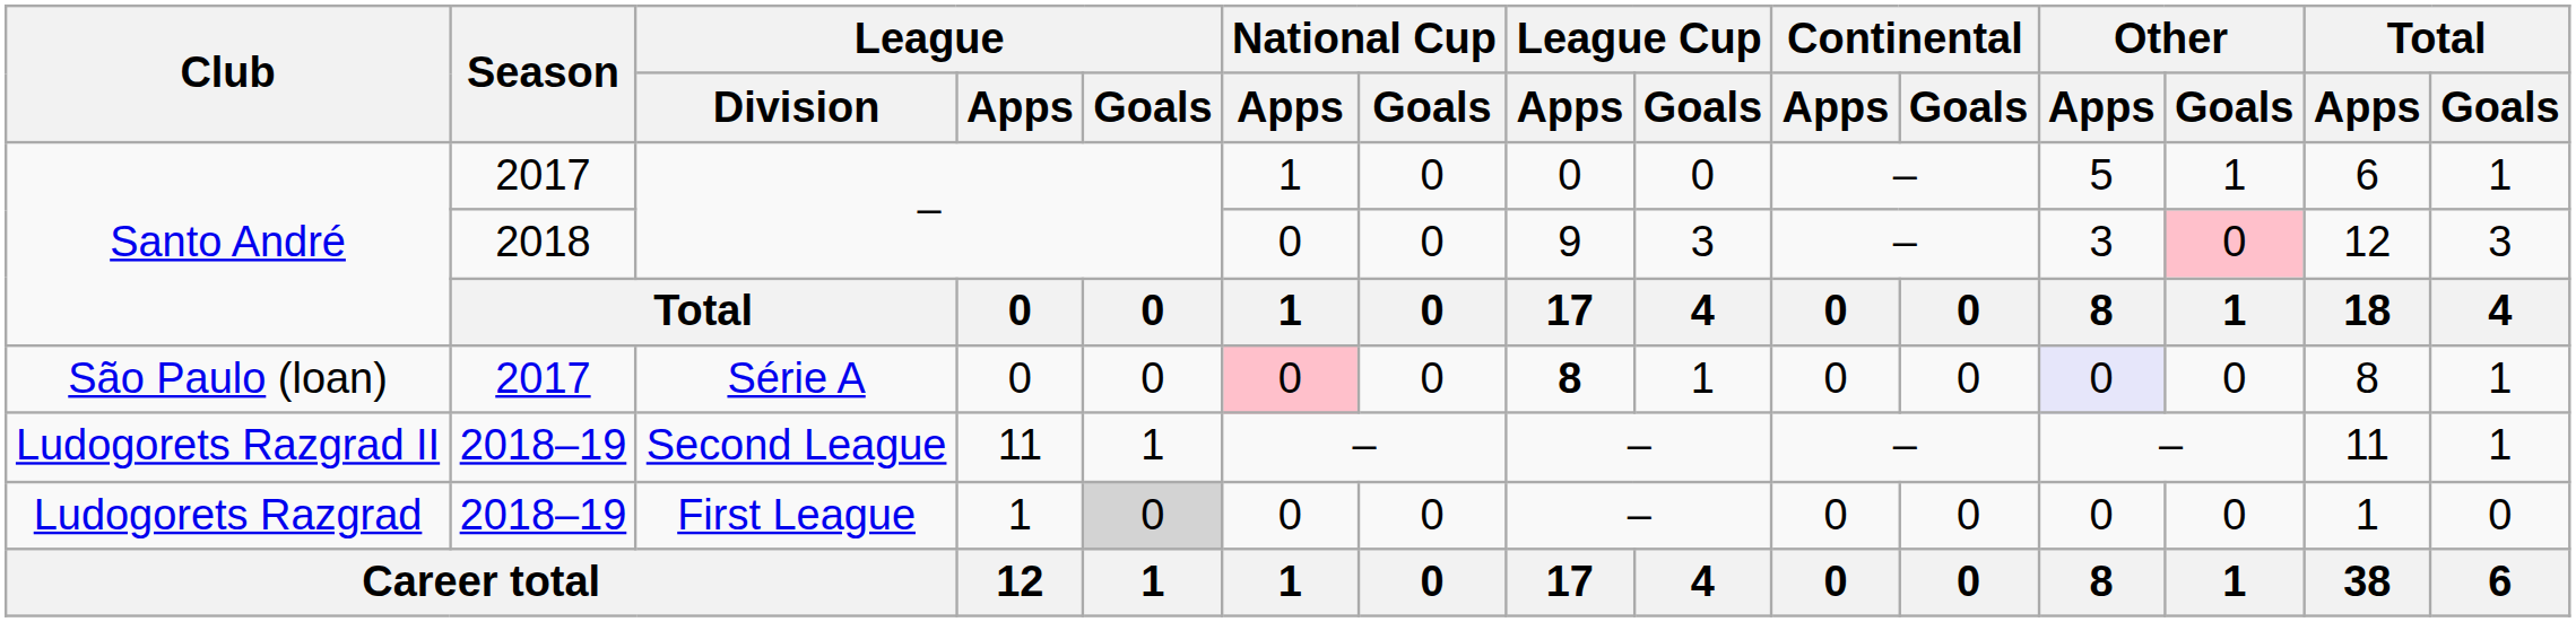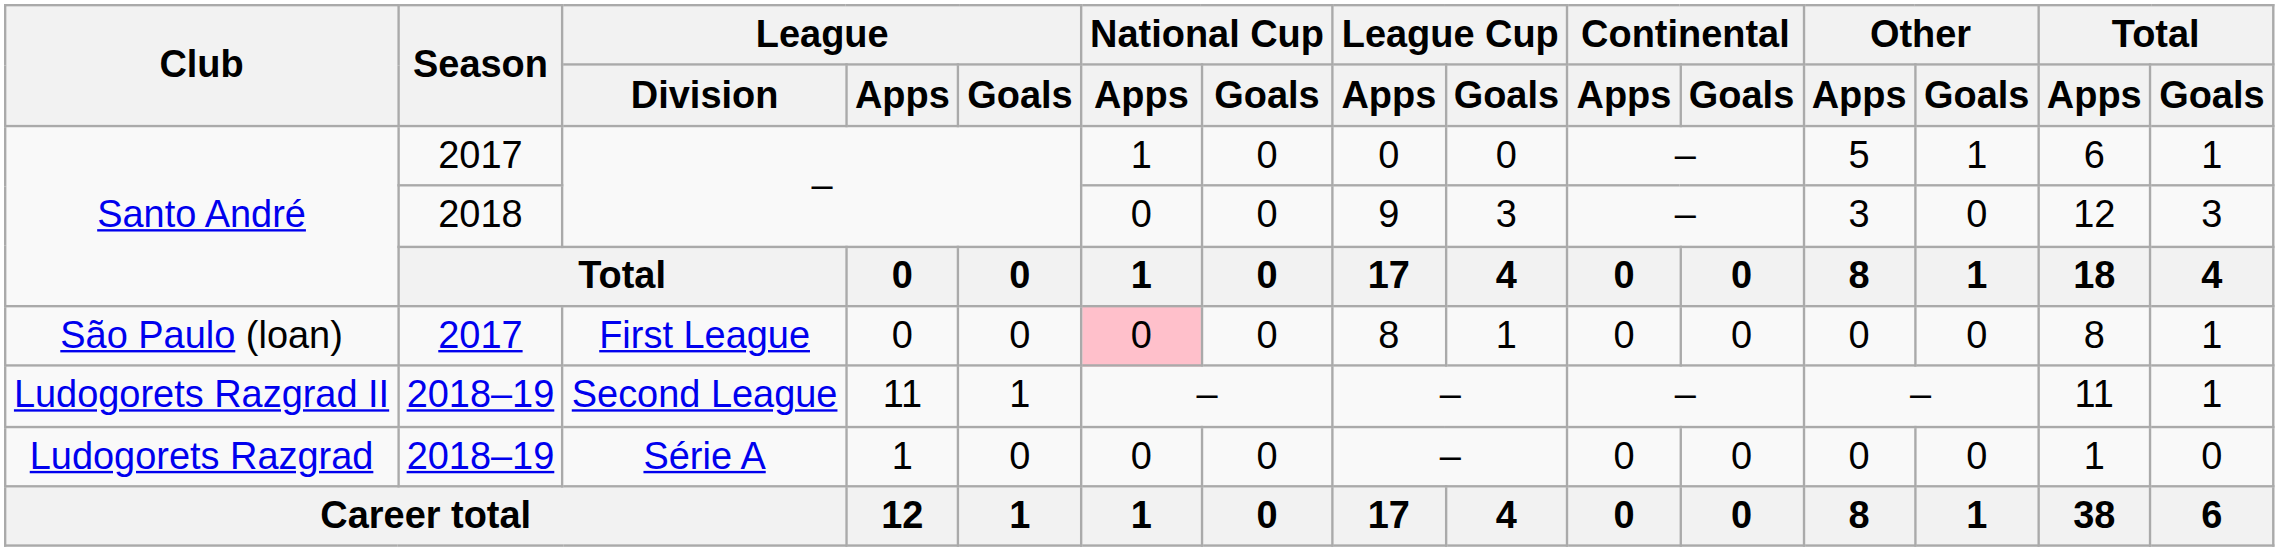Santo André / 2018 | Other / Goals: pink background -> no background
São Paulo (loan) | League / Division: Série A -> First League
São Paulo (loan) | League Cup / Apps: bold -> normal
São Paulo (loan) | Other / Apps: lavender background -> no background
Ludogorets Razgrad | League / Division: First League -> Série A
Ludogorets Razgrad | League / Goals: lightgrey background -> no background
